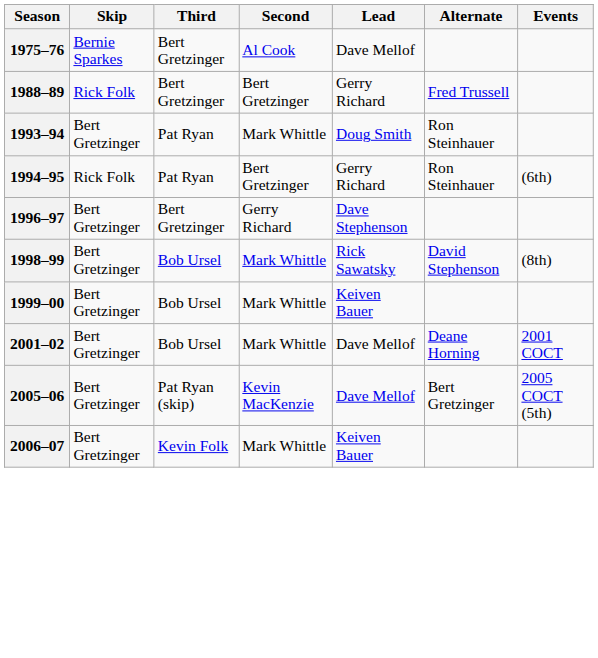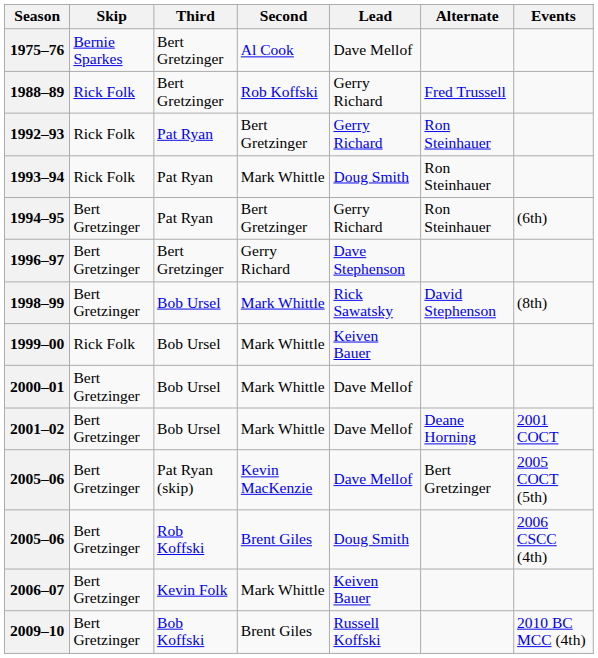1988–89 | Second: Bert Gretzinger -> Rob Koffski
+ row: 1992–93 | Rick Folk | Pat Ryan | Bert Gretzinger | Gerry Richard | Ron Steinhauer
1993–94 | Skip: Bert Gretzinger -> Rick Folk
1994–95 | Skip: Rick Folk -> Bert Gretzinger
1999–00 | Skip: Bert Gretzinger -> Rick Folk
+ row: 2000–01 | Bert Gretzinger | Bob Ursel | Mark Whittle | Dave Mellof
+ row: 2005–06 | Bert Gretzinger | Rob Koffski | Brent Giles | Doug Smith | 2006 CSCC (4th)
+ row: 2009–10 | Bert Gretzinger | Bob Koffski | Brent Giles | Russell Koffski | 2010 BC MCC (4th)
